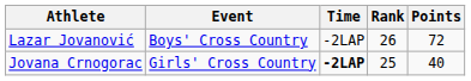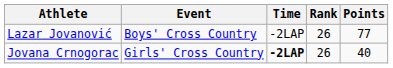Lazar Jovanović | Points: 72 -> 77
Jovana Crnogorac | Rank: 25 -> 26
